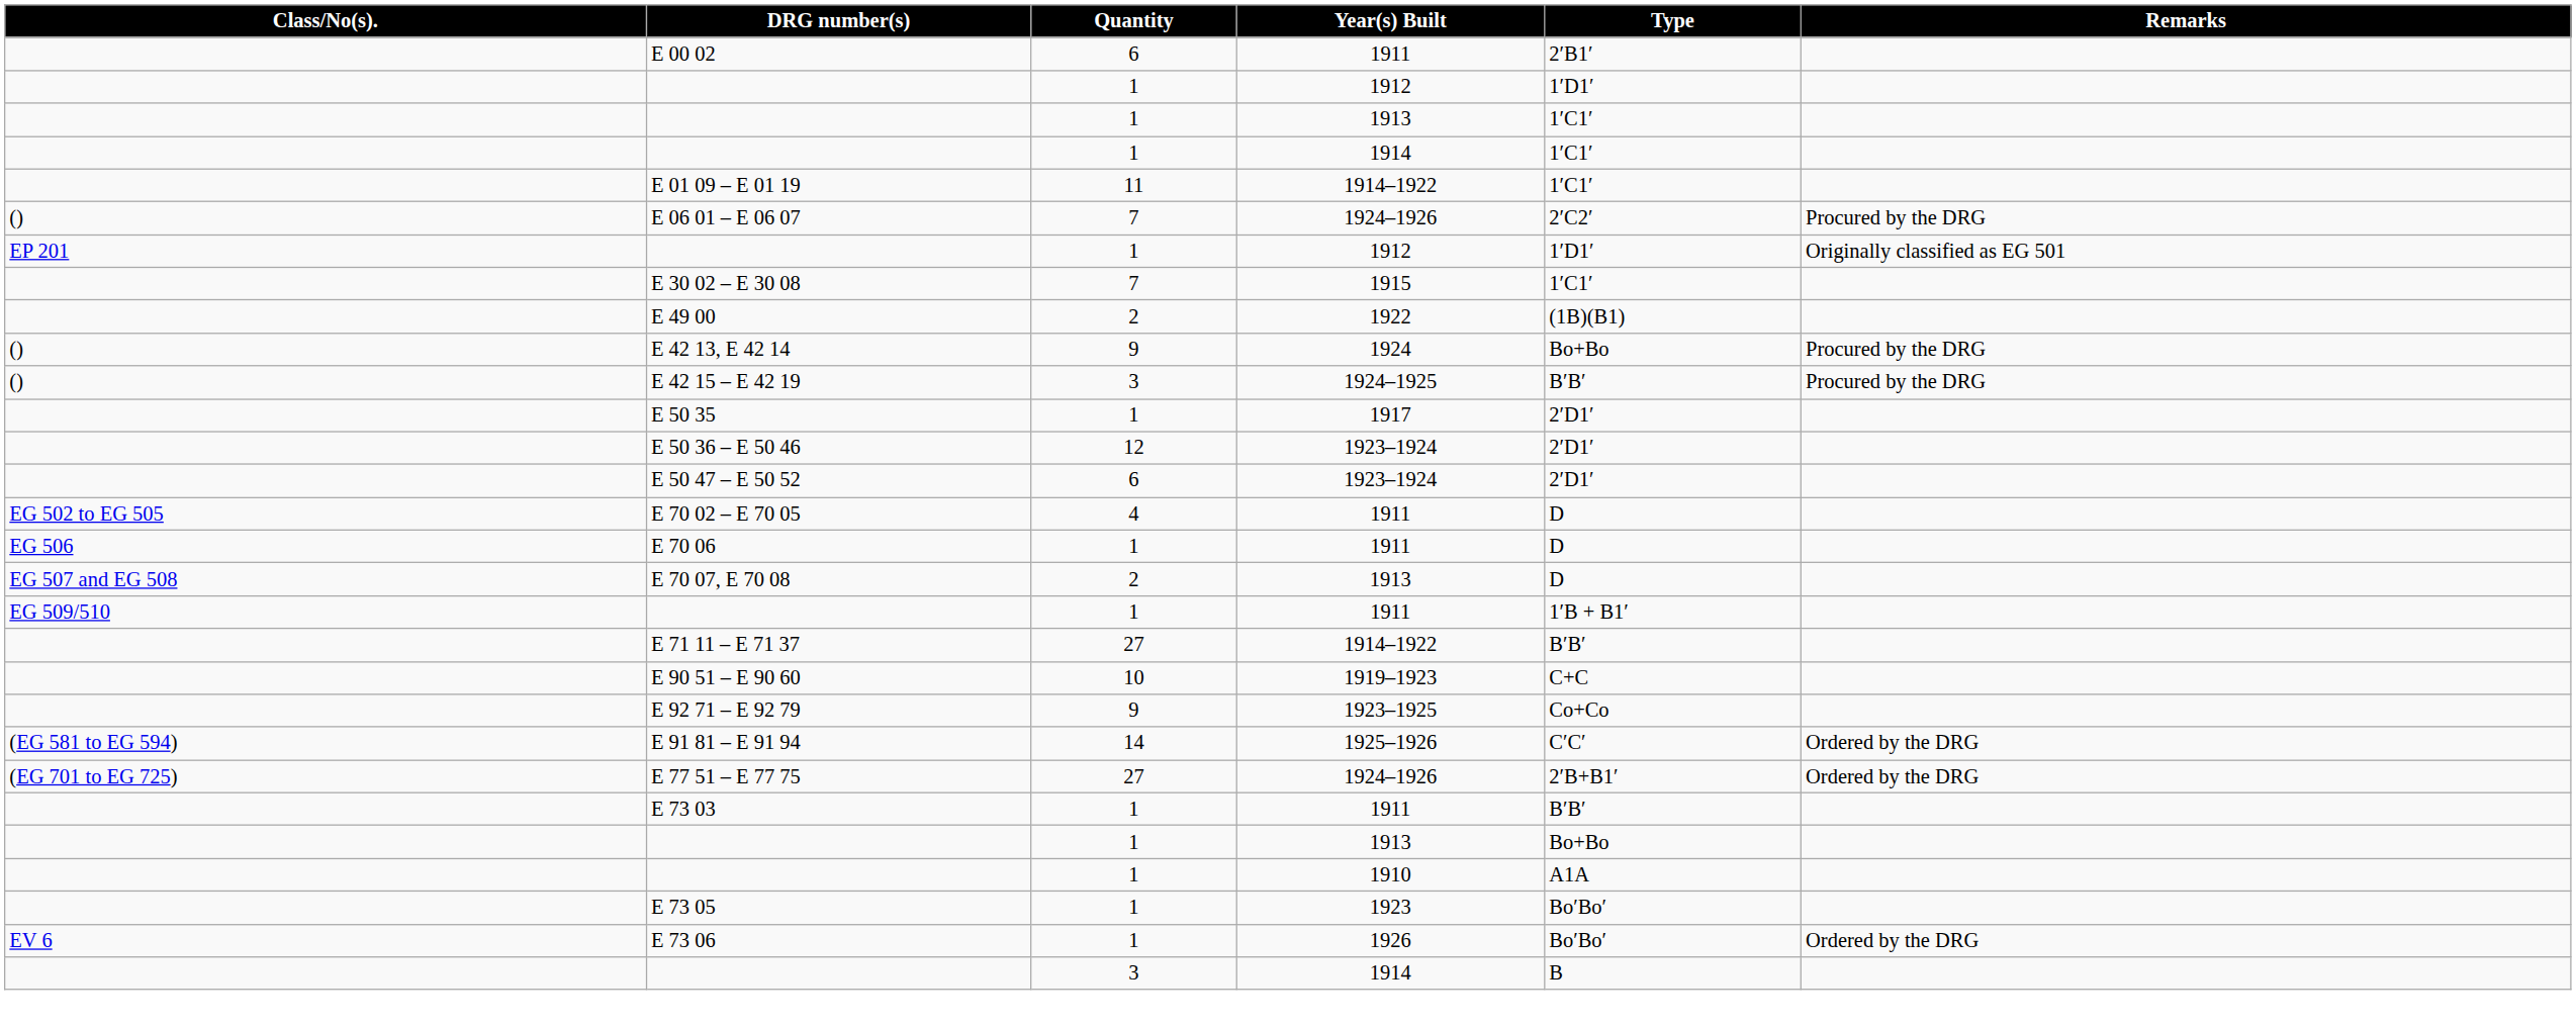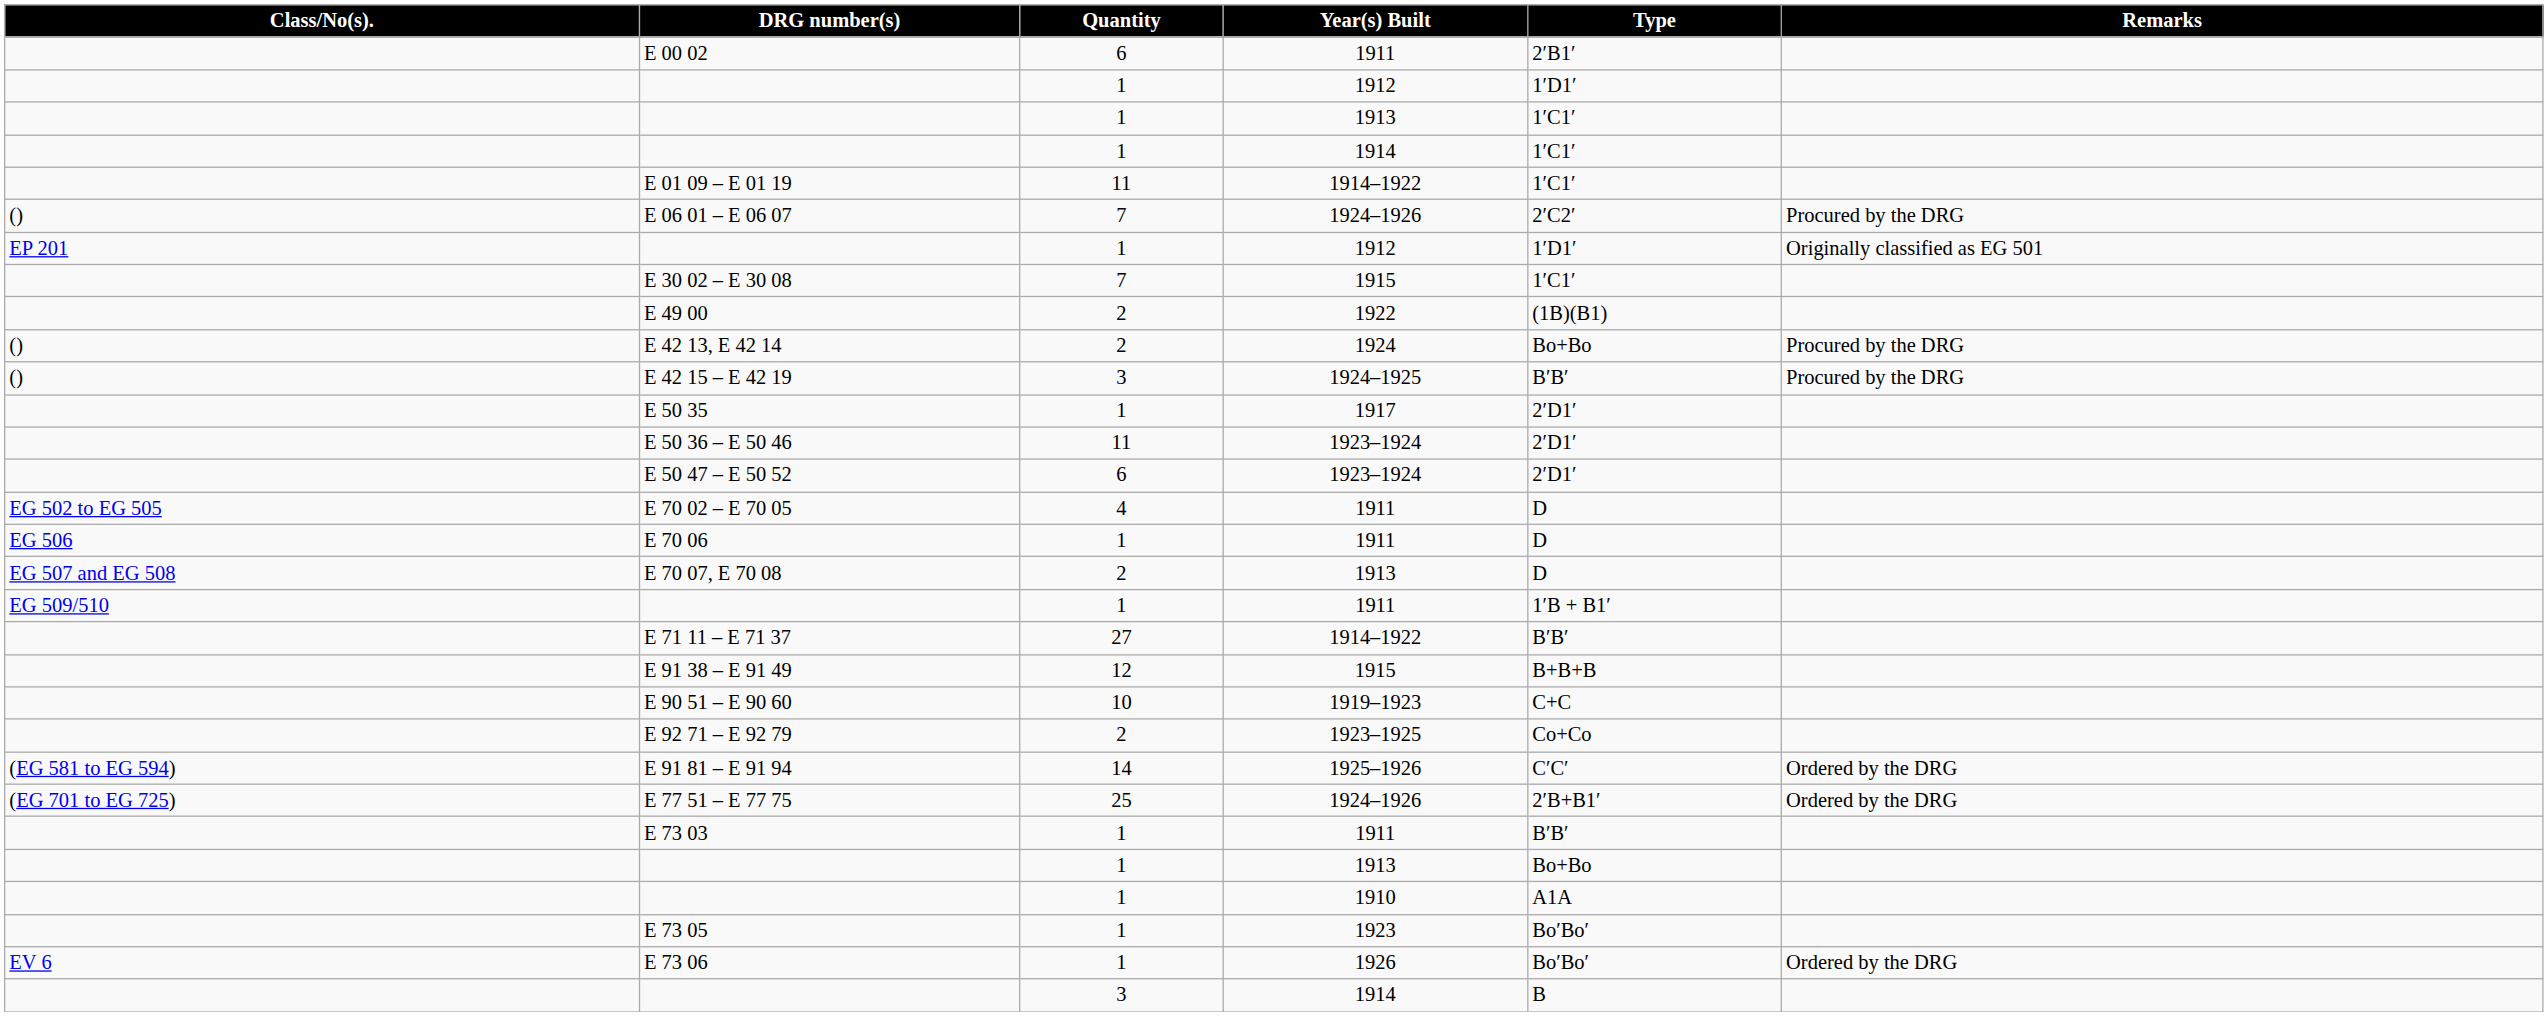E 42 13, E 42 14 | Quantity: 9 -> 2
E 50 36 – E 50 46 | Quantity: 12 -> 11
+ row: E 91 38 – E 91 49 | 12 | 1915 | B+B+B
E 92 71 – E 92 79 | Quantity: 9 -> 2
E 77 51 – E 77 75 | Quantity: 27 -> 25
